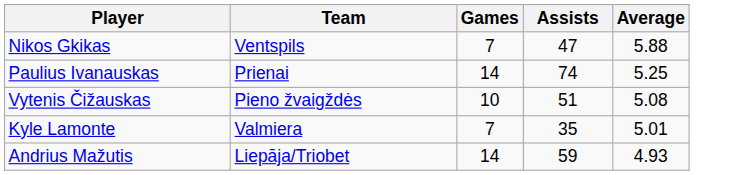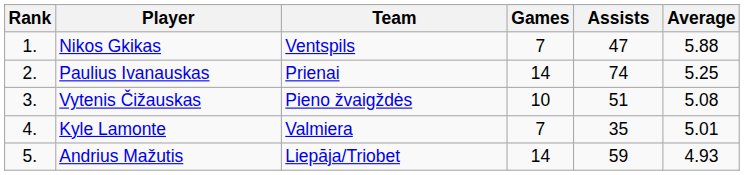+ column: Rank | 1. | 2. | 3. | 4. | 5.
